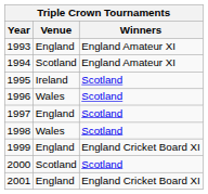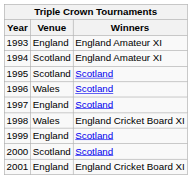1995 | Venue: Ireland -> Scotland
1998 | Winners: Scotland -> England Cricket Board XI
1999 | Winners: England Cricket Board XI -> Scotland
